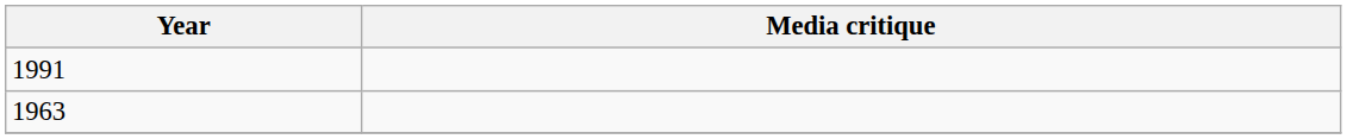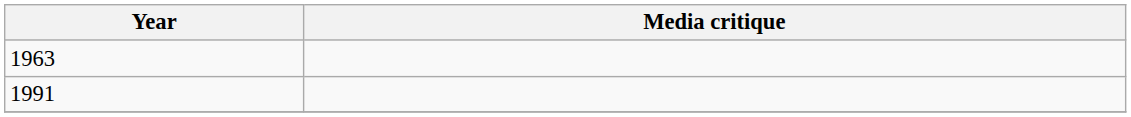rows swapped: 1963 <-> 1991
